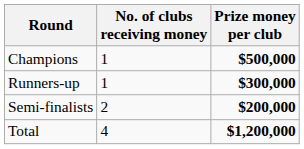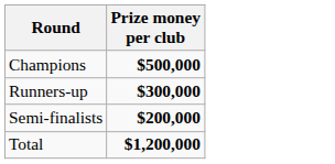- column: No. of clubs receiving money | 1 | 1 | 2 | 4
